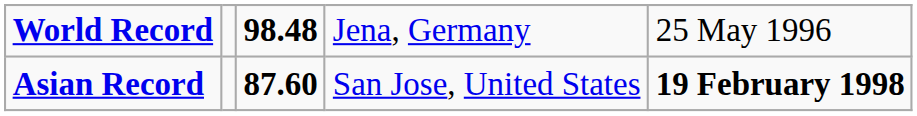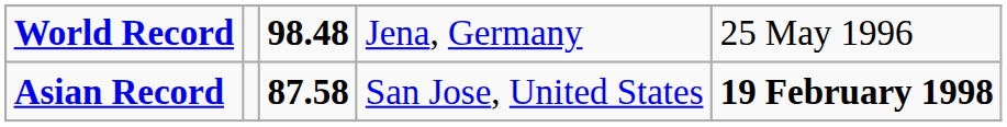Asian Record | column 3: 87.60 -> 87.58
